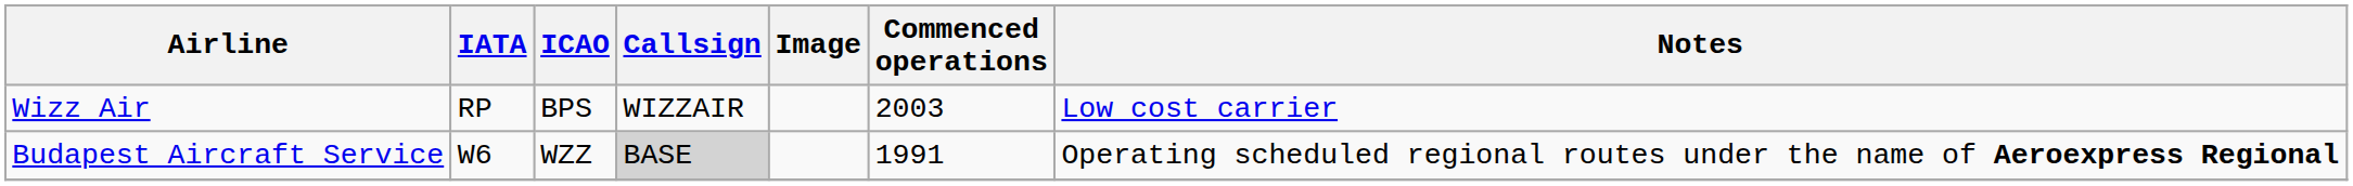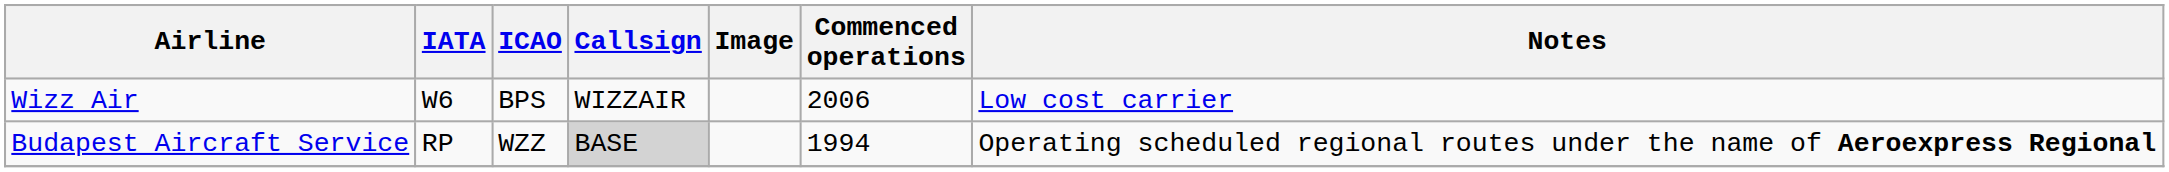Wizz Air | IATA: RP -> W6
Wizz Air | Commenced operations: 2003 -> 2006
Budapest Aircraft Service | IATA: W6 -> RP
Budapest Aircraft Service | Commenced operations: 1991 -> 1994
